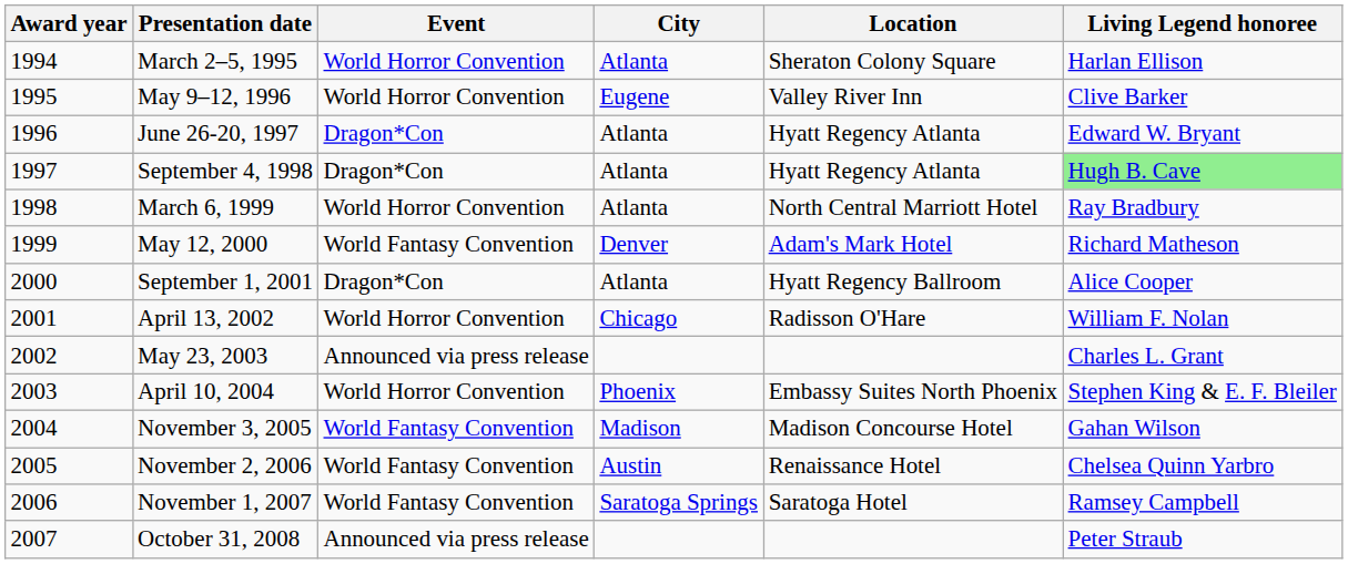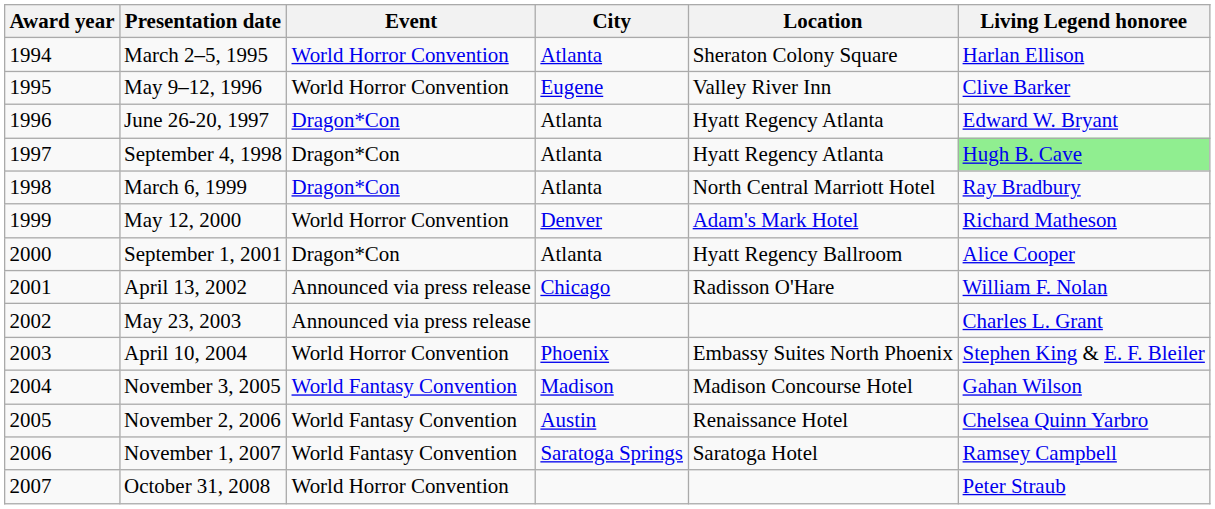March 6, 1999 | Event: World Horror Convention -> Dragon*Con
May 12, 2000 | Event: World Fantasy Convention -> World Horror Convention
April 13, 2002 | Event: World Horror Convention -> Announced via press release
October 31, 2008 | Event: Announced via press release -> World Horror Convention
